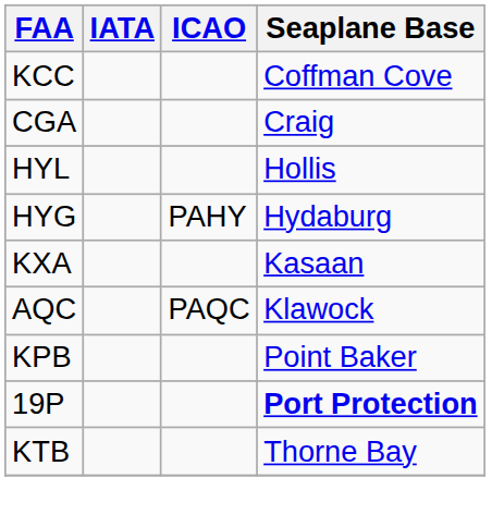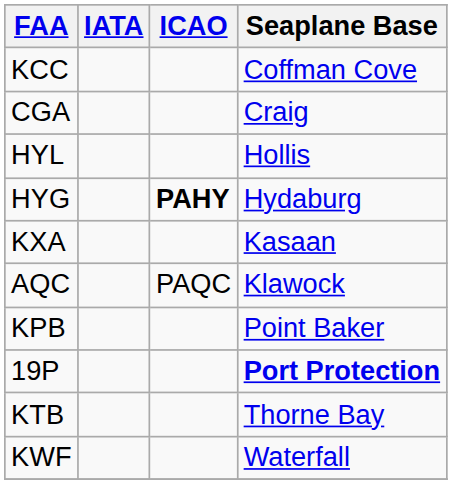HYG | ICAO: normal -> bold
+ row: KWF | Waterfall
